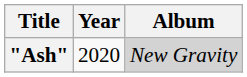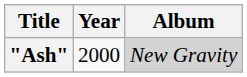"Ash" | Year: 2020 -> 2000
